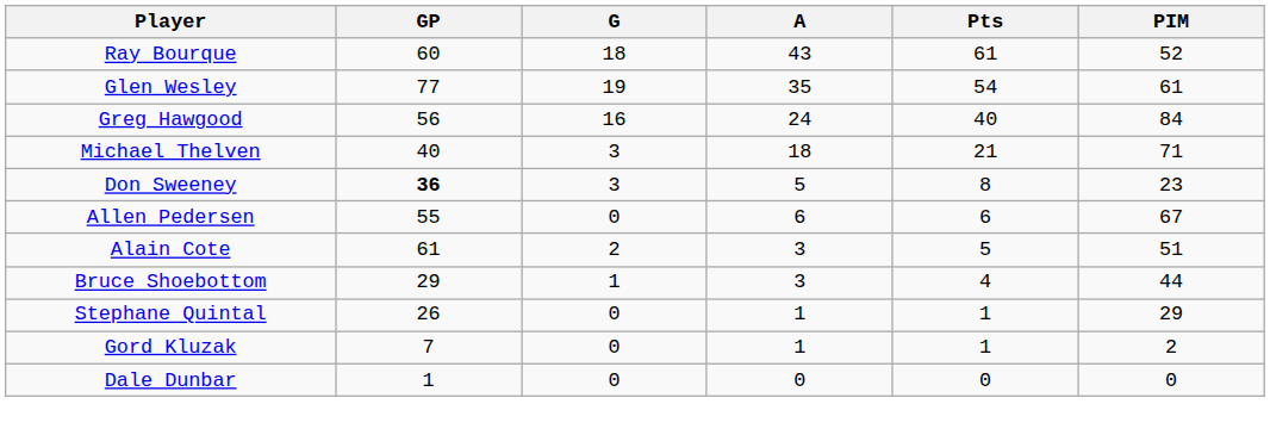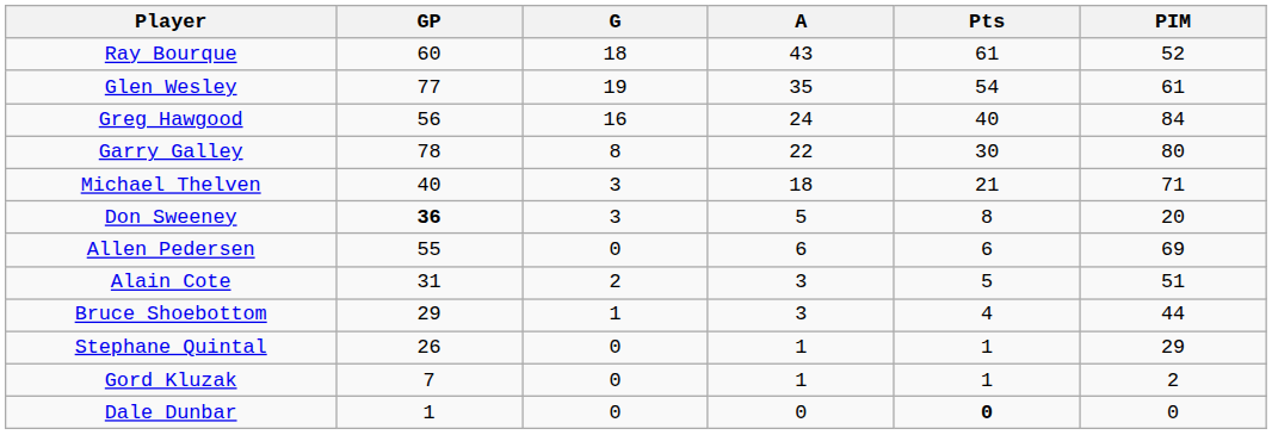+ row: Garry Galley | 78 | 8 | 22 | 30 | 80
Don Sweeney | PIM: 23 -> 20
Allen Pedersen | PIM: 67 -> 69
Alain Cote | GP: 61 -> 31
Dale Dunbar | Pts: normal -> bold
